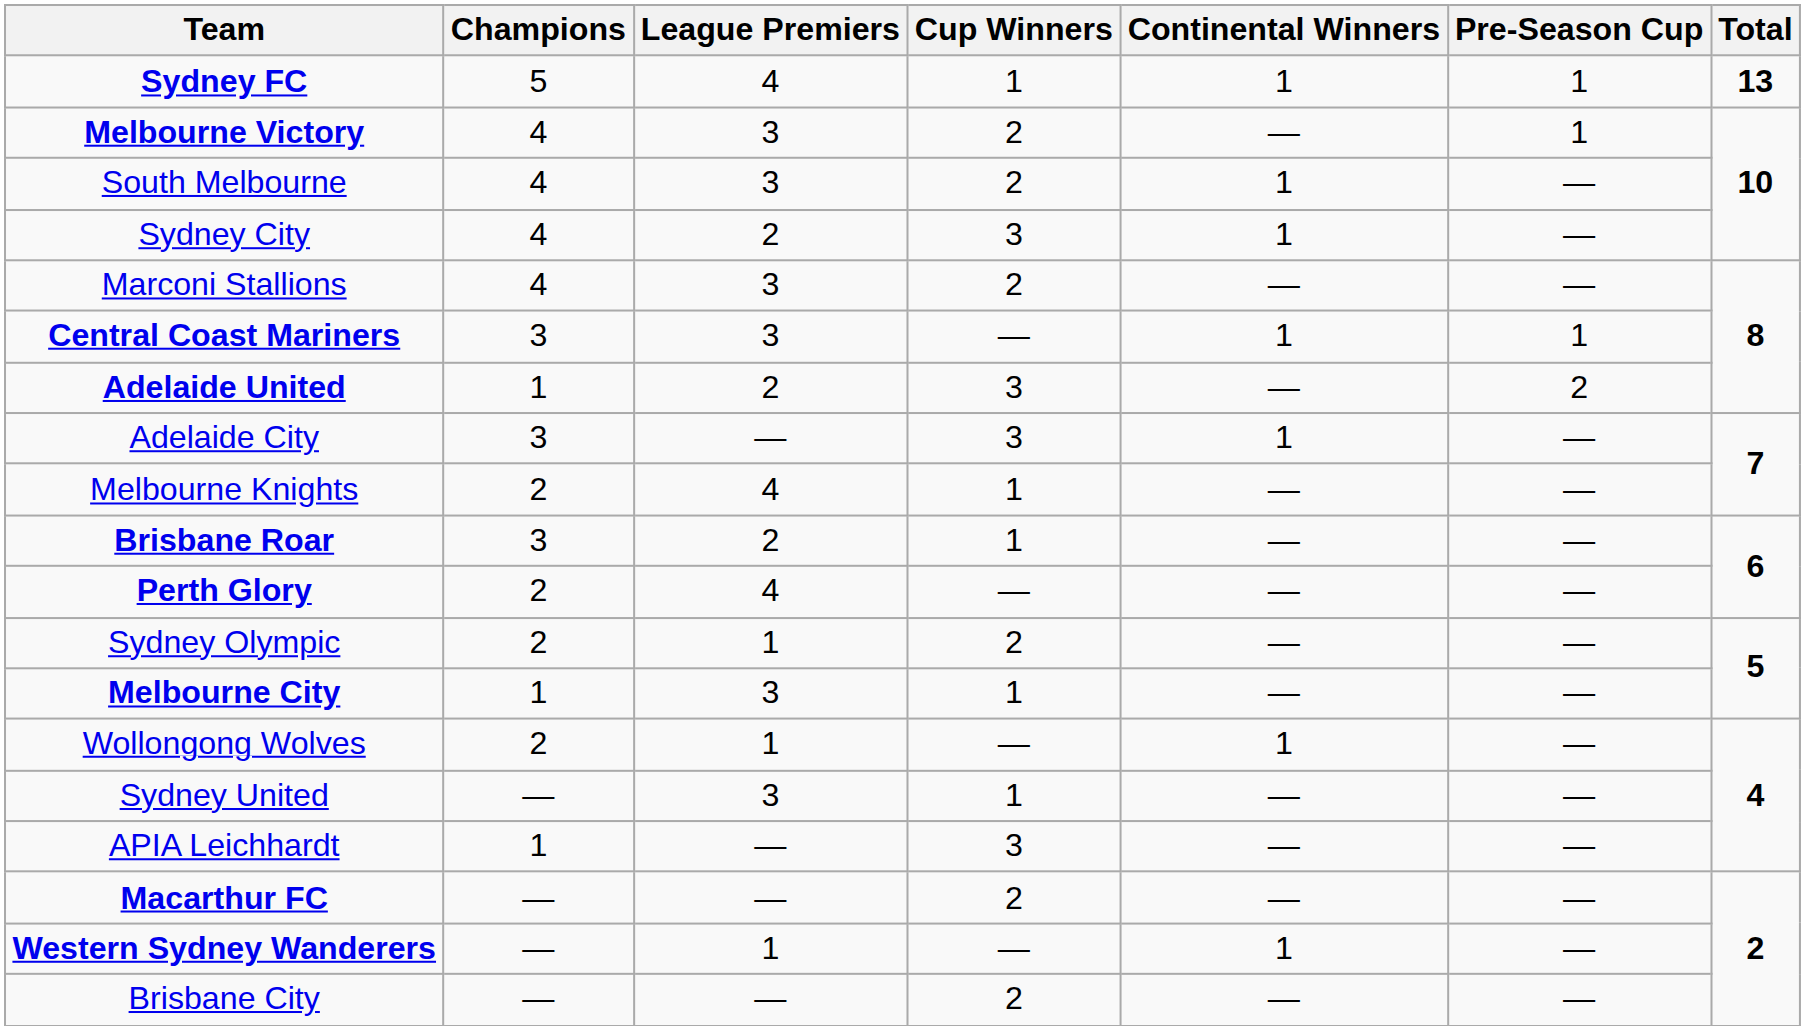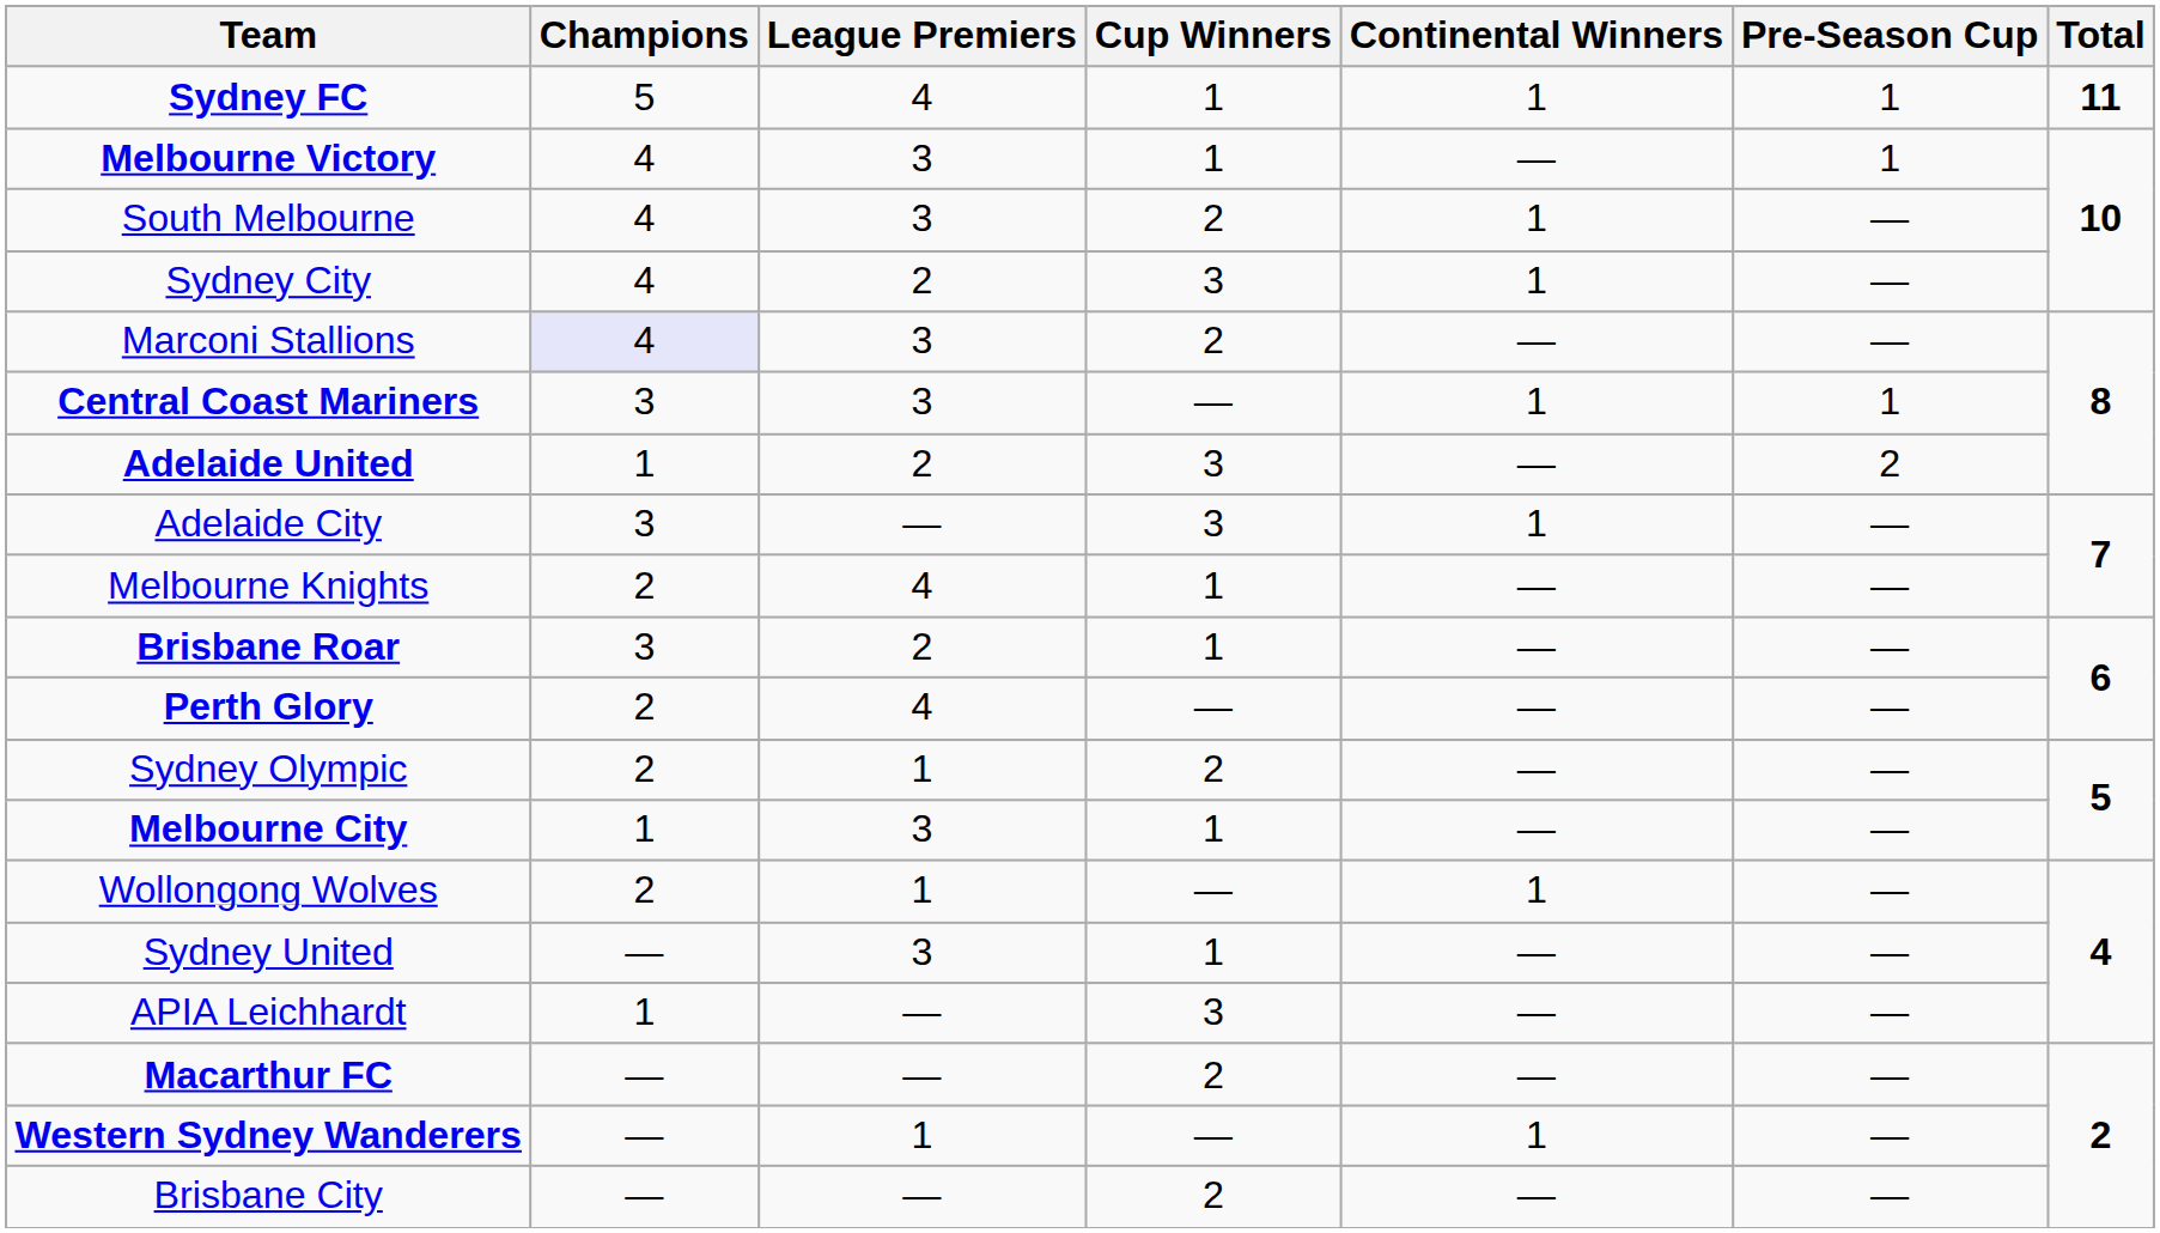Sydney FC | Total: 13 -> 11
Melbourne Victory | Cup Winners: 2 -> 1
Marconi Stallions | Champions: no background -> lavender background
